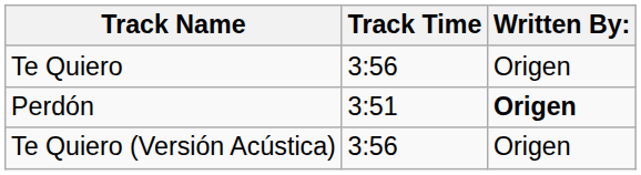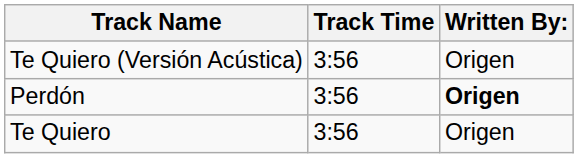rows swapped: Te Quiero <-> Te Quiero (Versión Acústica)
Perdón | Track Time: 3:51 -> 3:56
